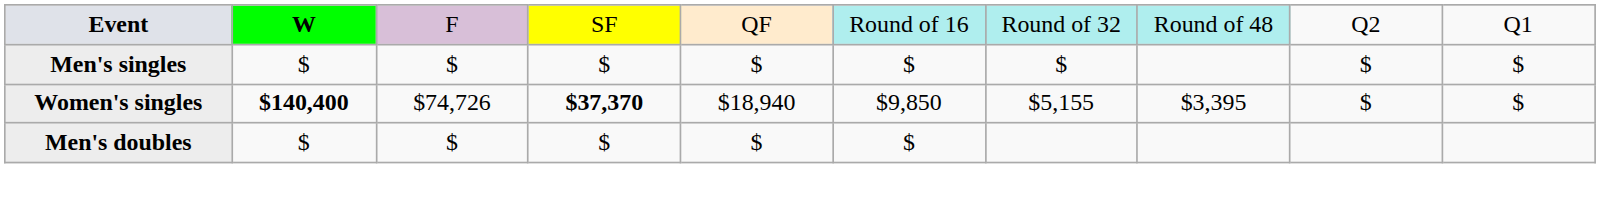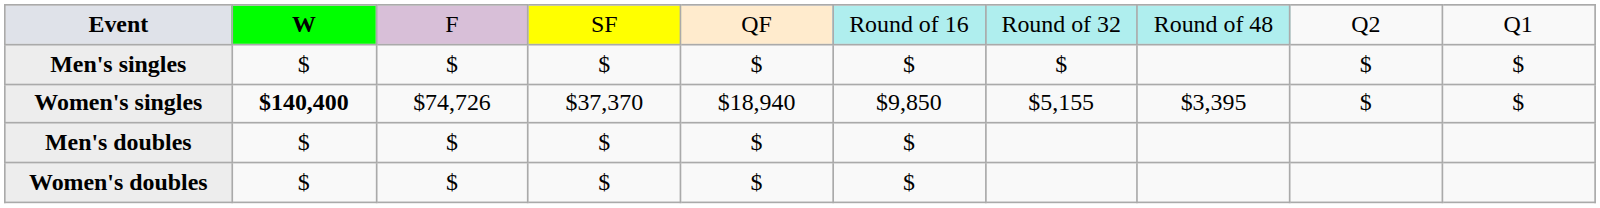Women's singles | column 4: bold -> normal
+ row: Women's doubles | $ | $ | $ | $ | $
